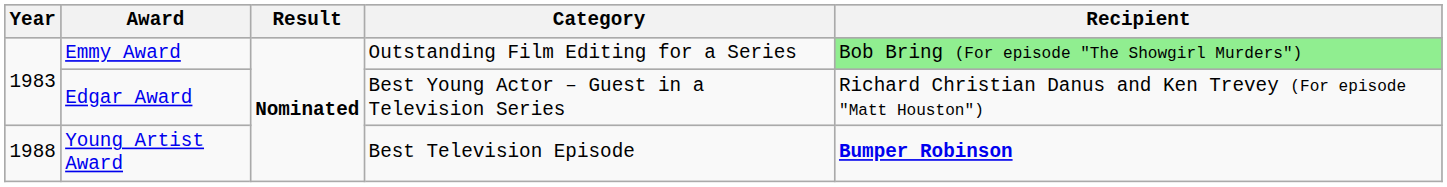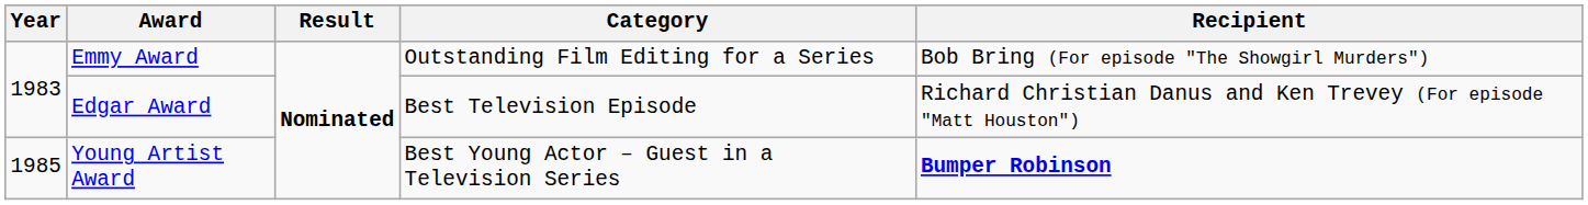Emmy Award | Recipient: lightgreen background -> no background
Edgar Award | Category: Best Young Actor – Guest in a Television Series -> Best Television Episode
Young Artist Award | Year: 1988 -> 1985
Young Artist Award | Category: Best Television Episode -> Best Young Actor – Guest in a Television Series
